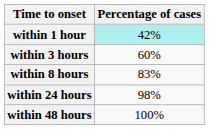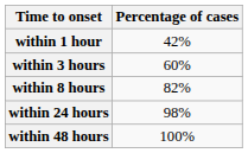within 1 hour | Percentage of cases: paleturquoise background -> no background
within 8 hours | Percentage of cases: 83% -> 82%
